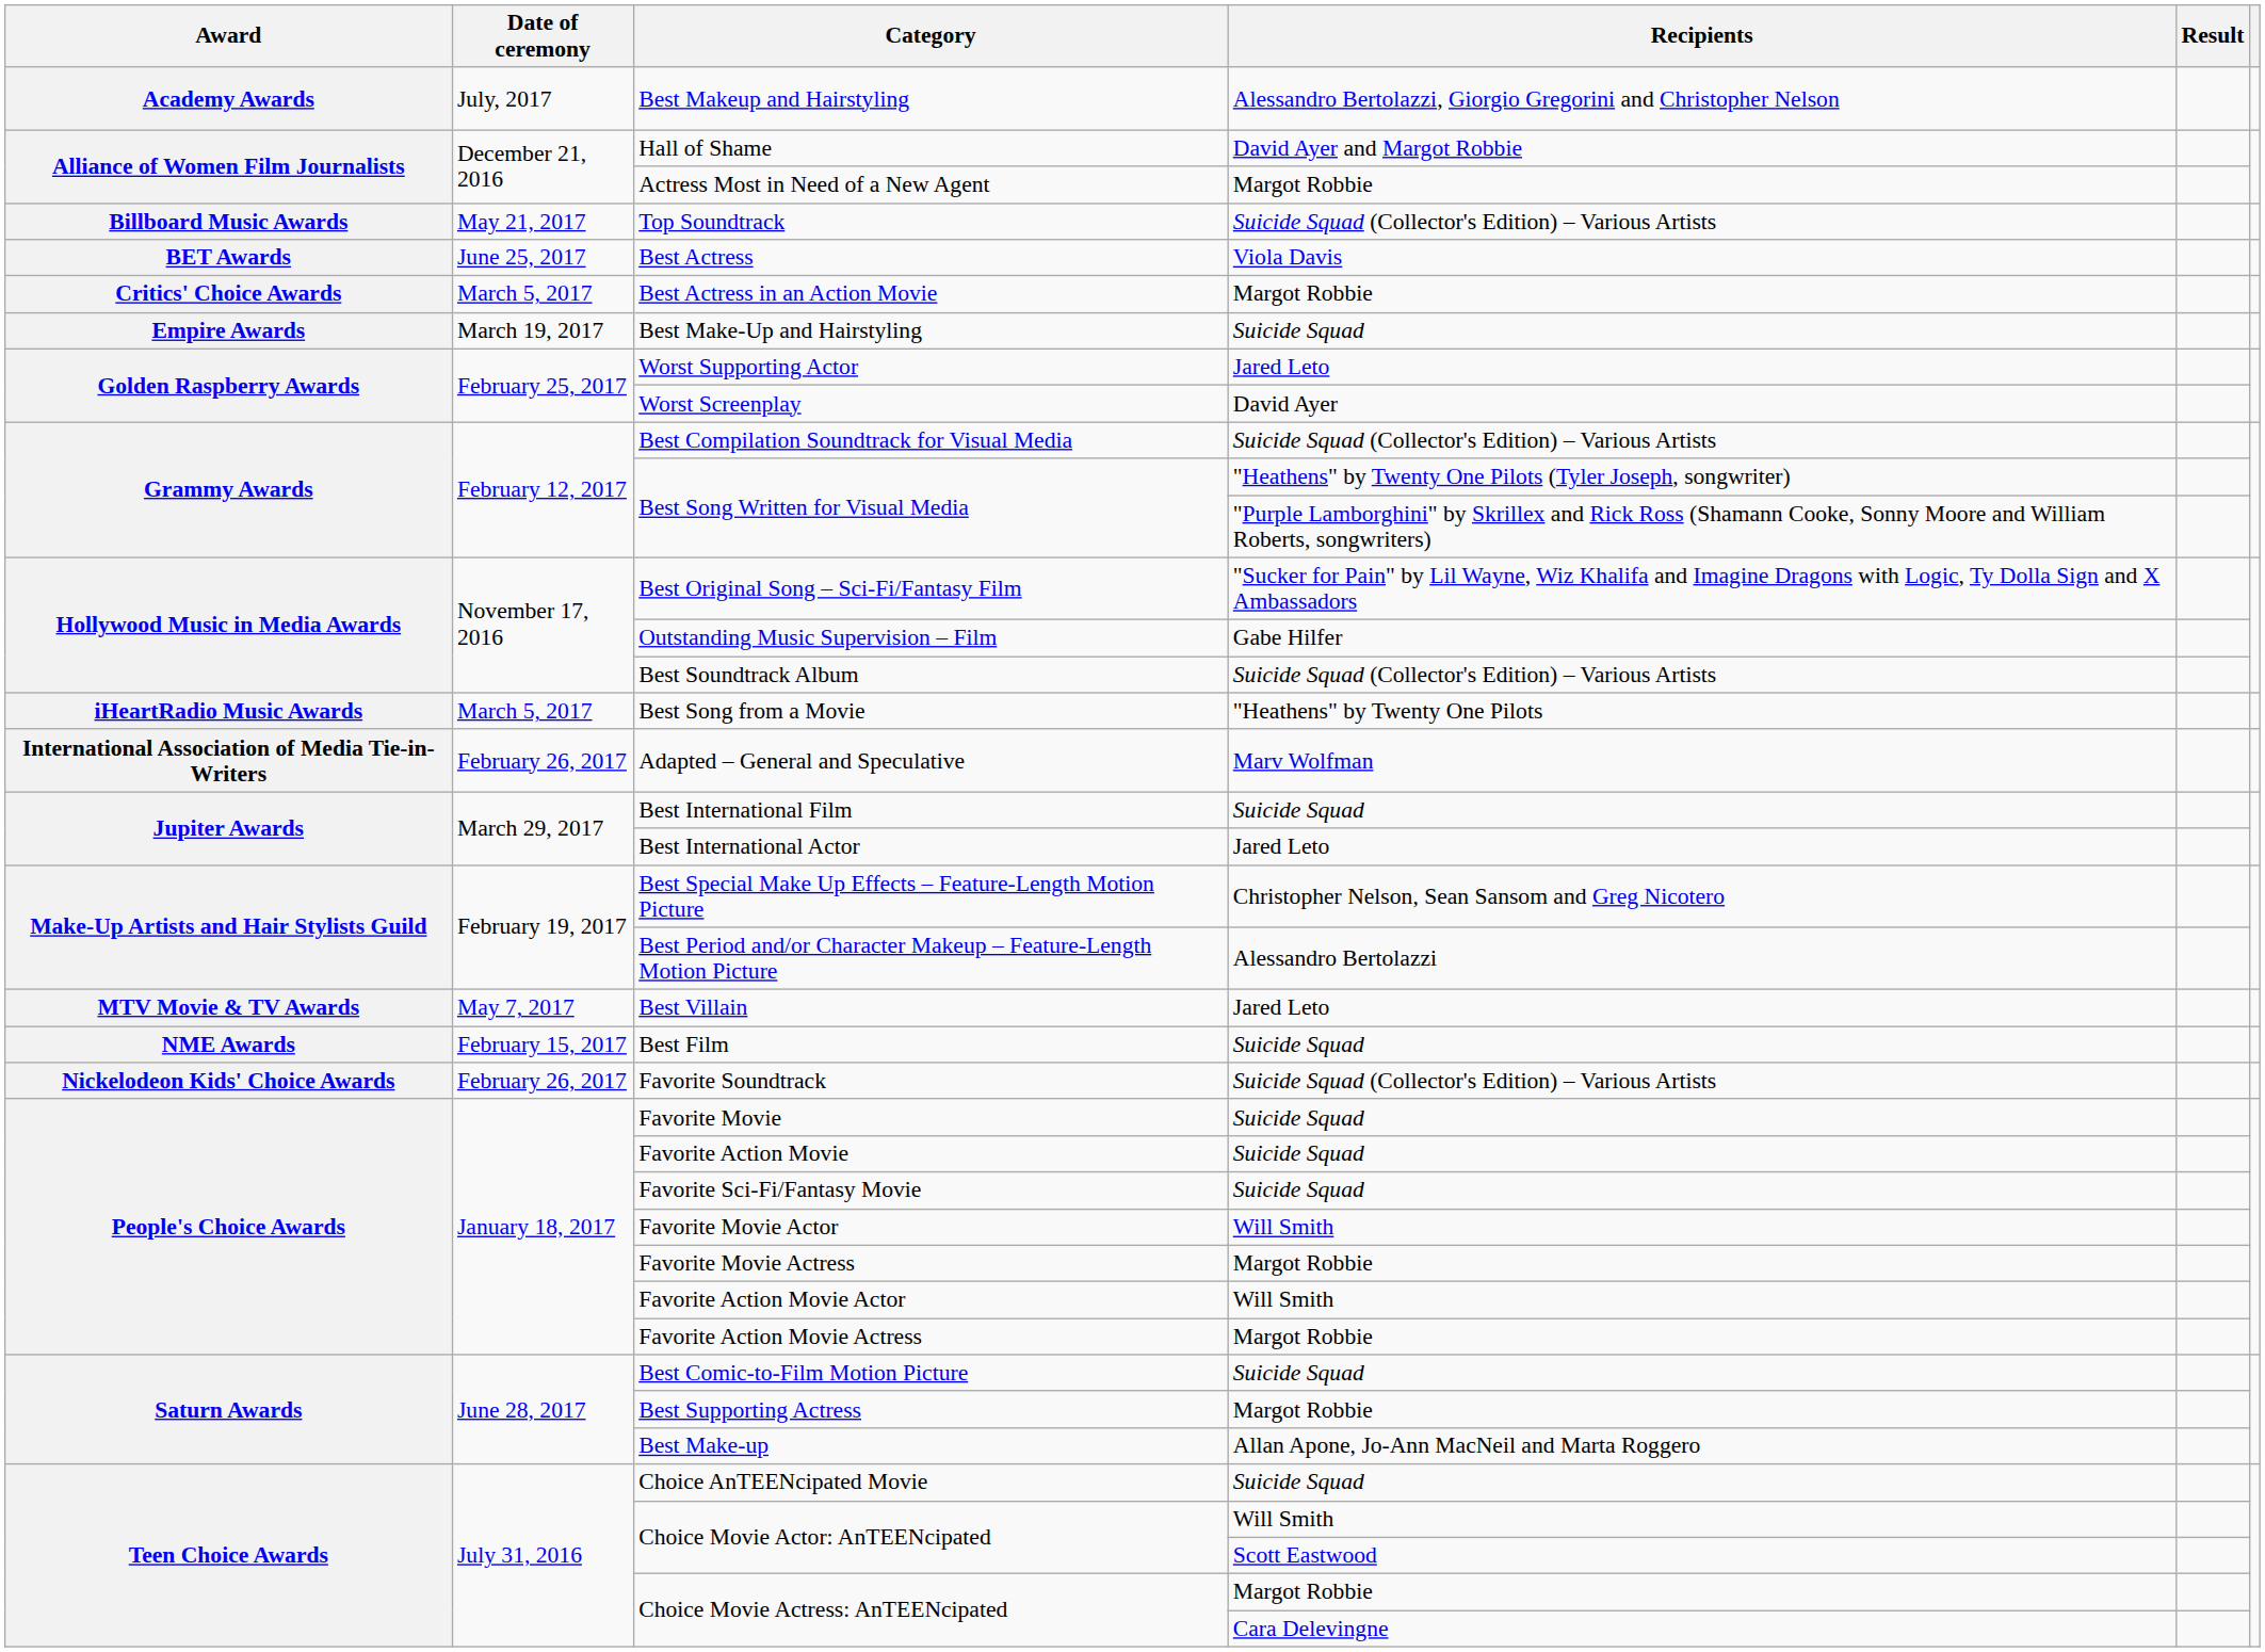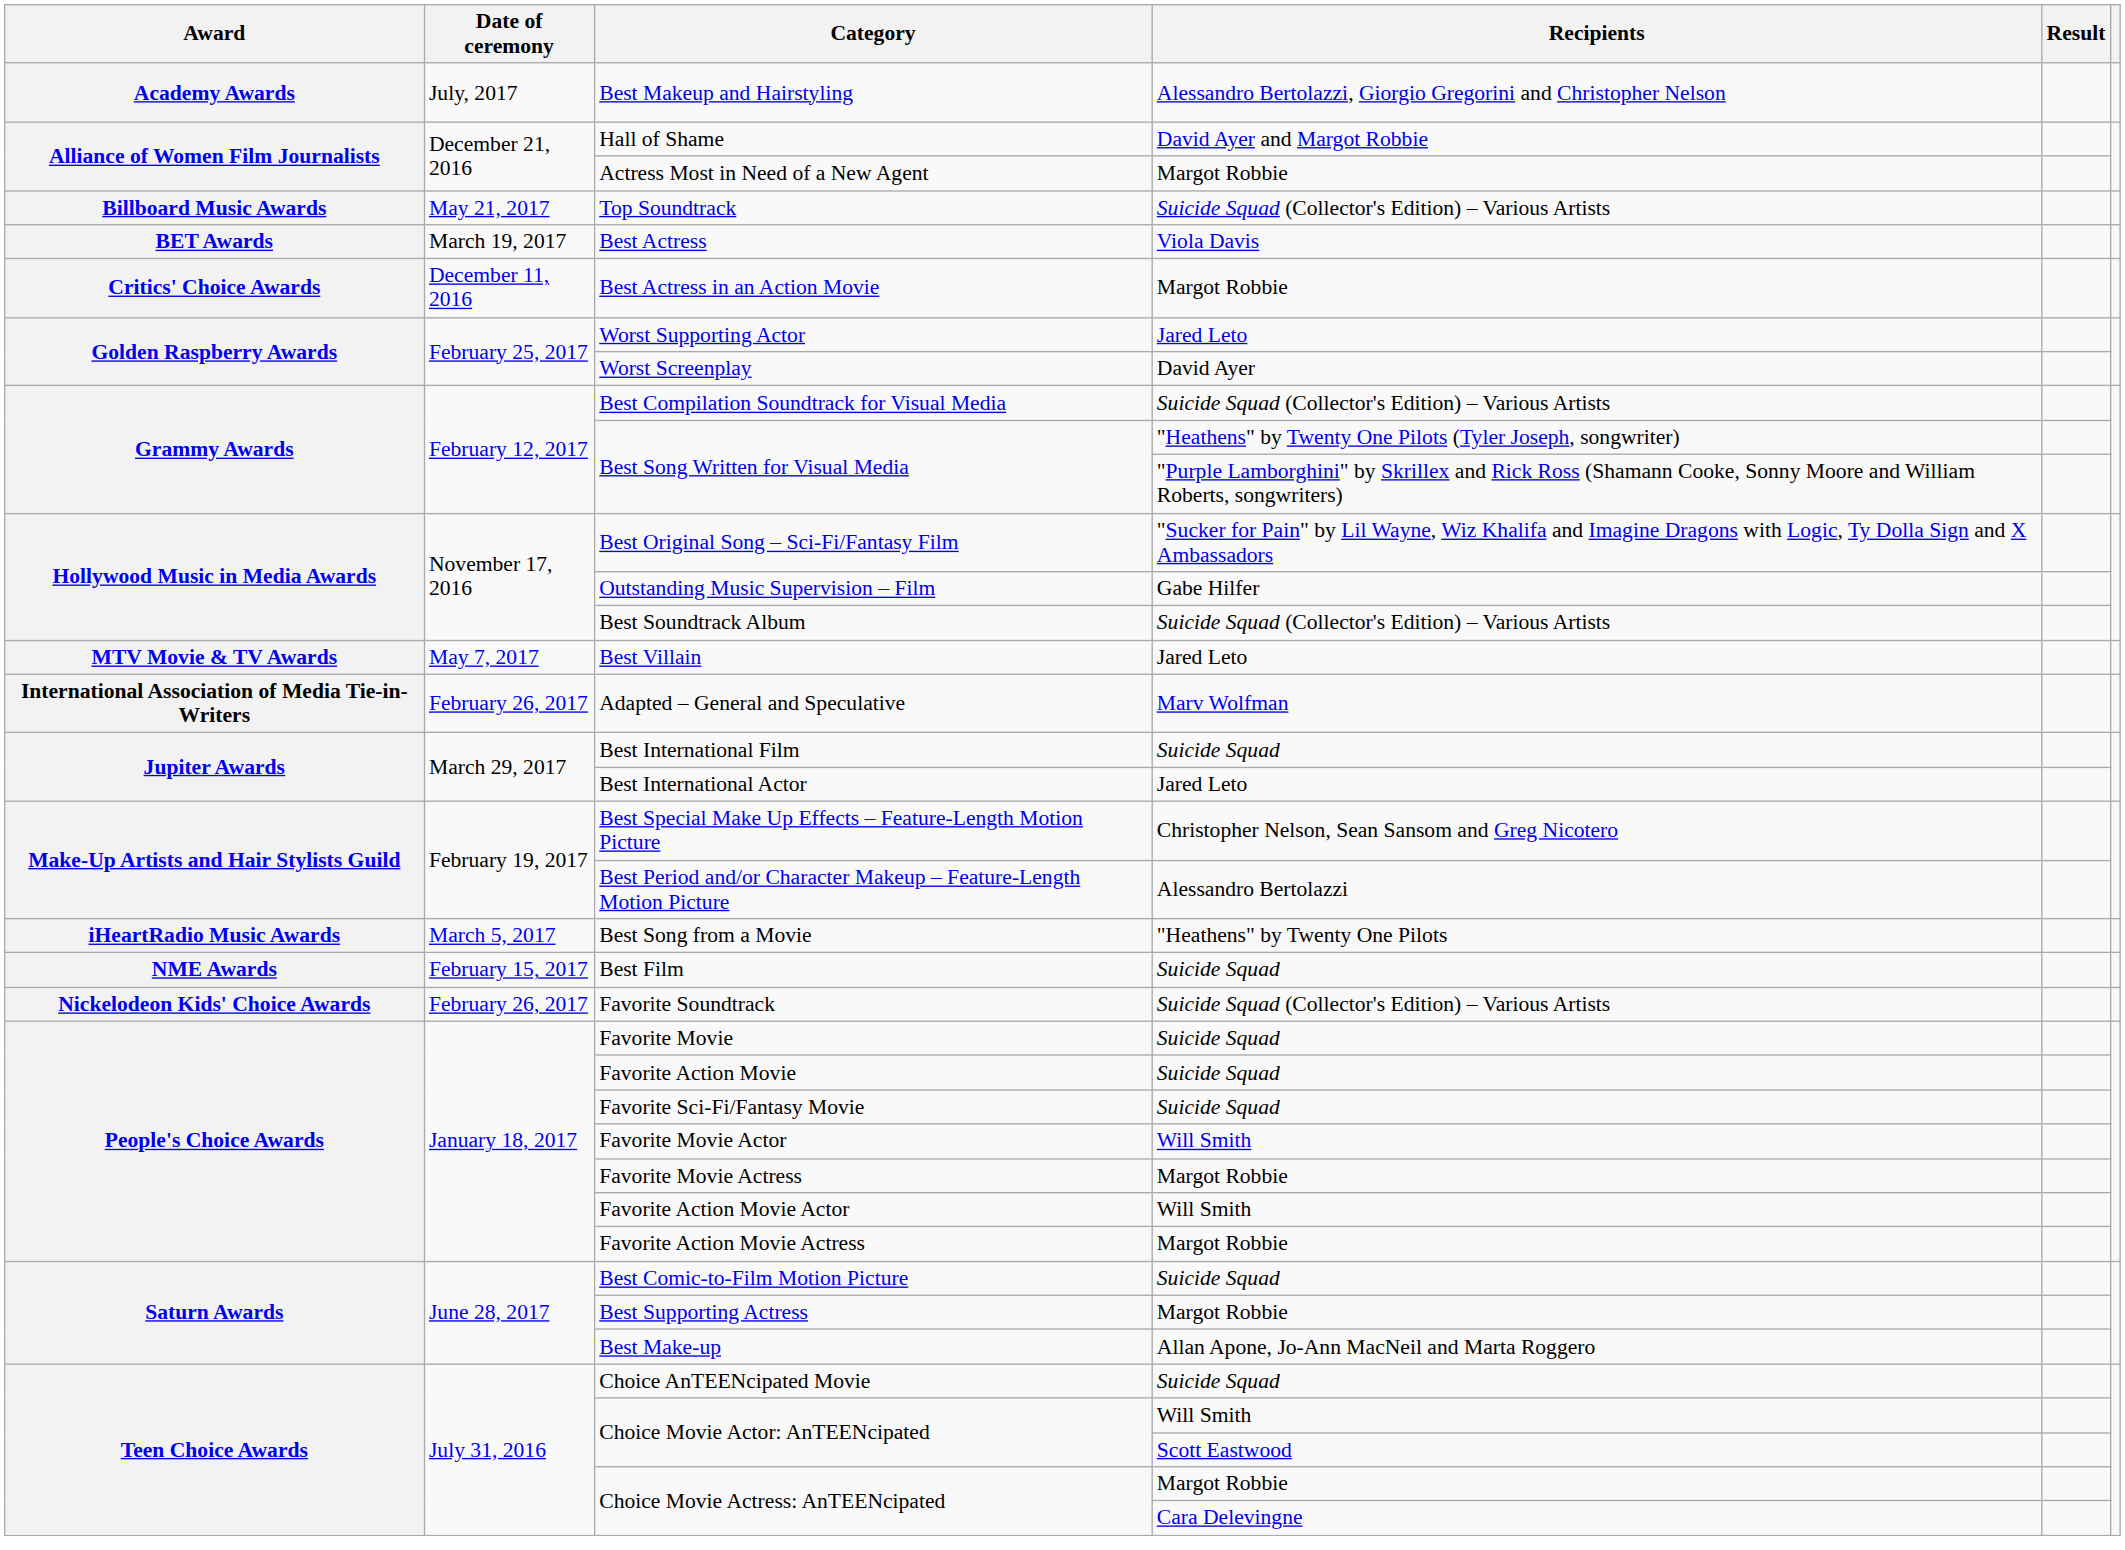Best Actress | Date of ceremony: June 25, 2017 -> March 19, 2017
Best Actress in an Action Movie | Date of ceremony: March 5, 2017 -> December 11, 2016
- row: Empire Awards | March 19, 2017 | Best Make-Up and Hairstyling | Suicide Squad
rows swapped: Best Song from a Movie <-> Best Villain
